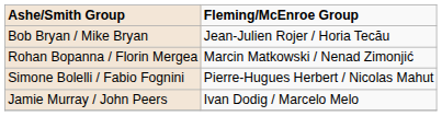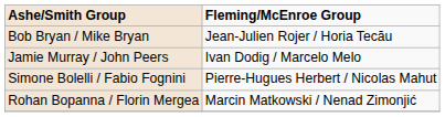rows swapped: Jamie Murray / John Peers <-> Rohan Bopanna / Florin Mergea
